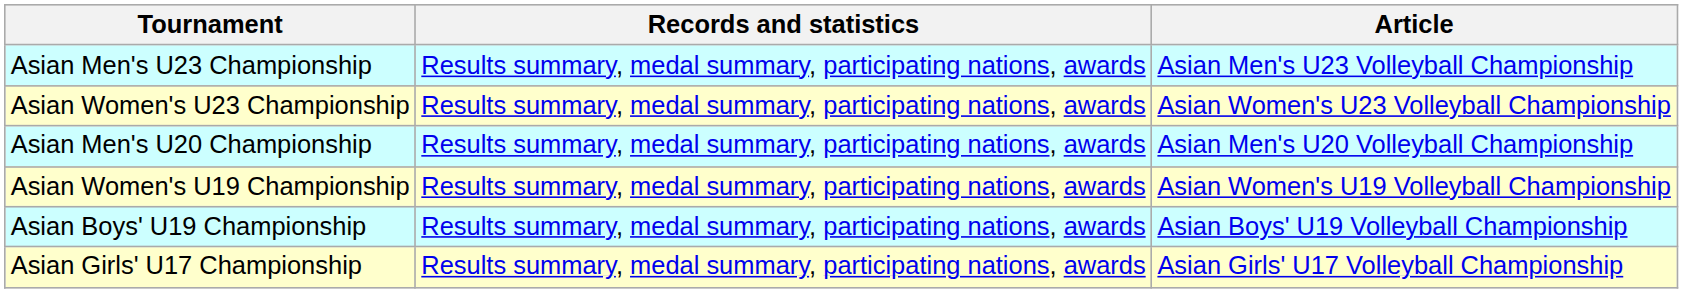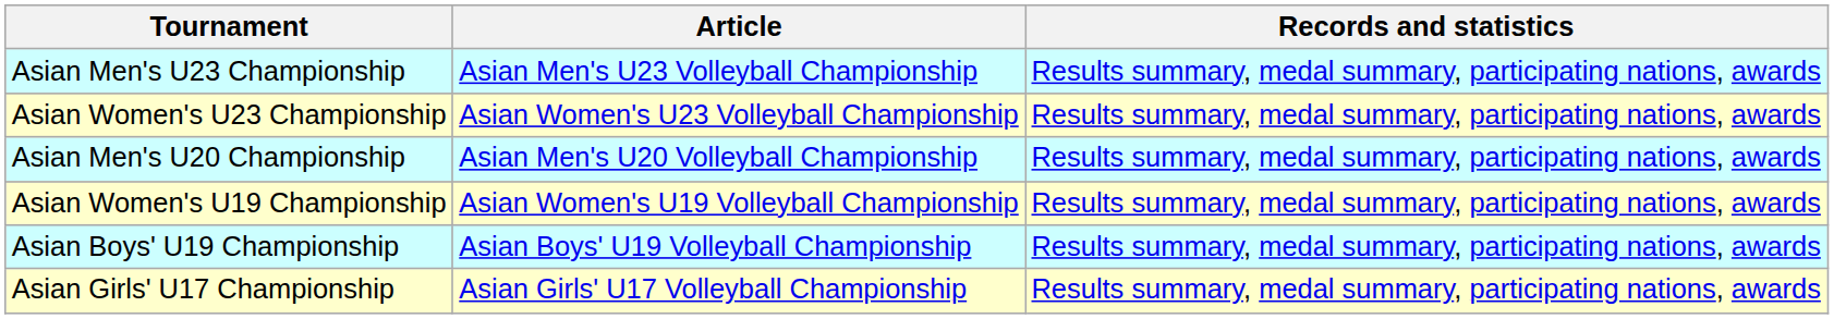columns swapped: Article <-> Records and statistics
